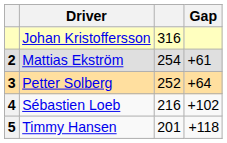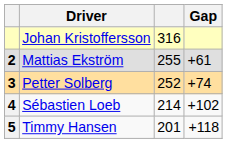Mattias Ekström | column 3: 254 -> 255
Petter Solberg | Gap: +64 -> +74
Sébastien Loeb | column 3: 216 -> 214
